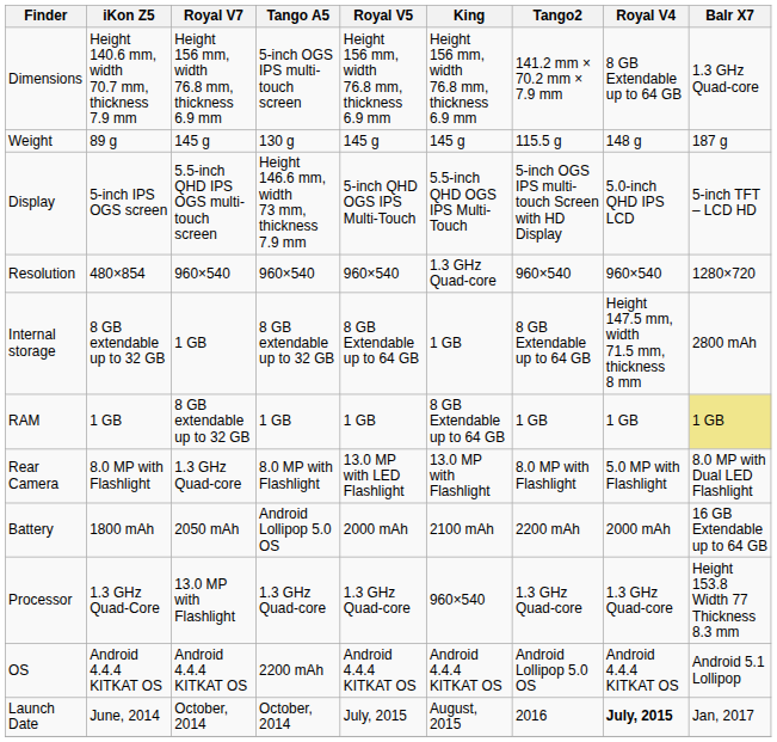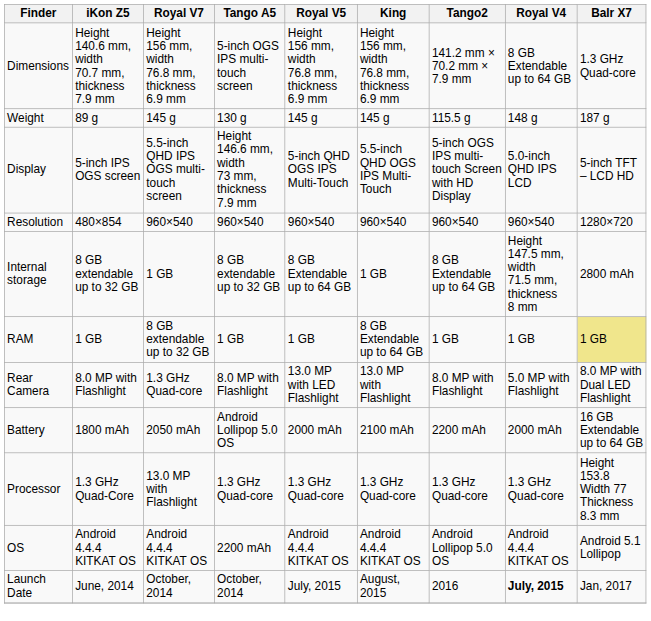Resolution | King: 1.3 GHz Quad-core -> 960×540
Processor | King: 960×540 -> 1.3 GHz Quad-core
